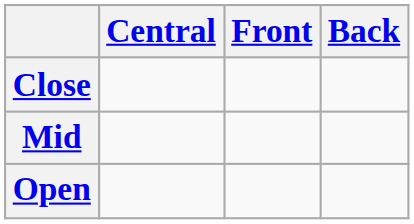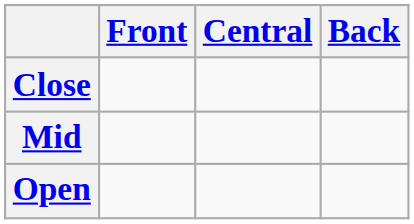columns swapped: Front <-> Central
